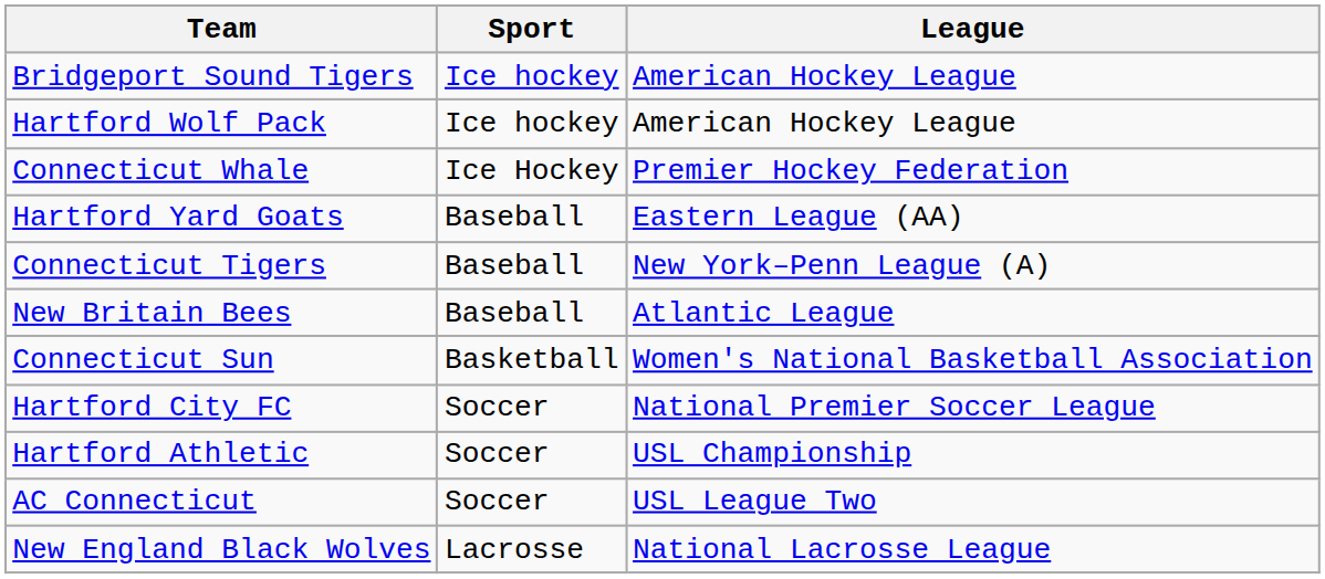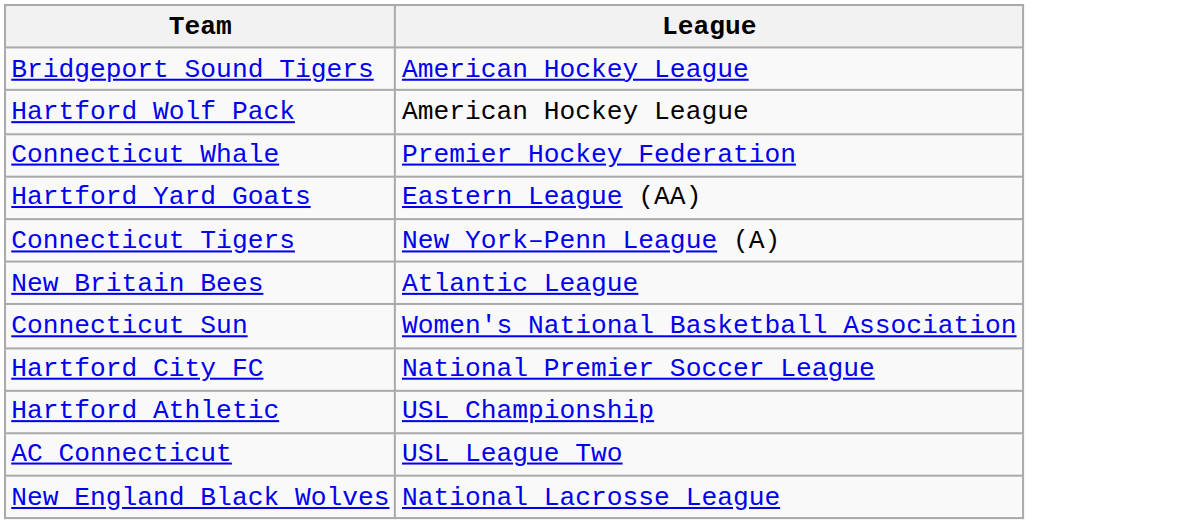- column: Sport | Ice hockey | Ice hockey | Ice Hockey | Baseball | Baseball | Baseball | Basketball | Soccer | Soccer | Soccer | Lacrosse
